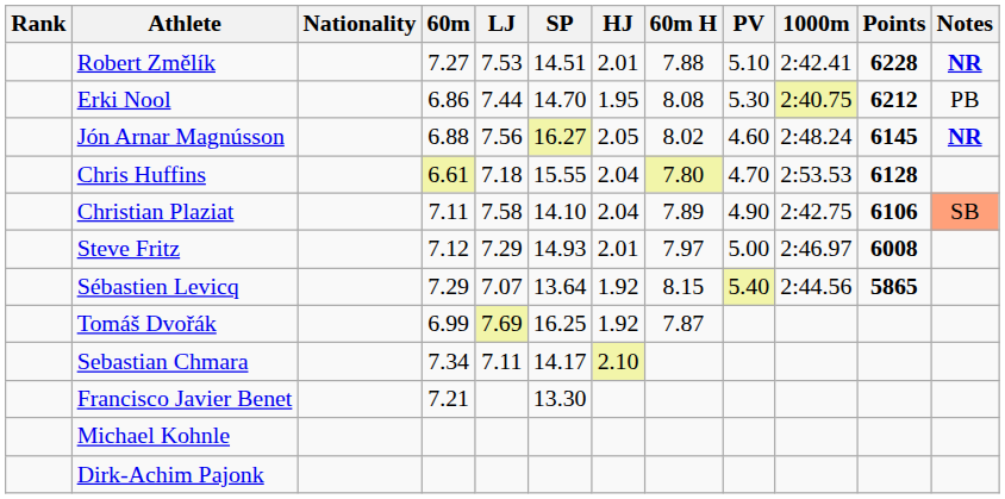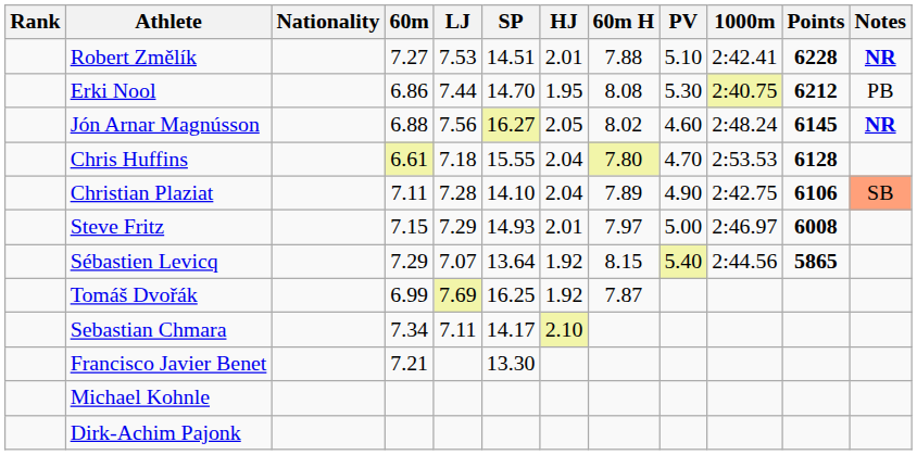Christian Plaziat | LJ: 7.58 -> 7.28
Steve Fritz | 60m: 7.12 -> 7.15
